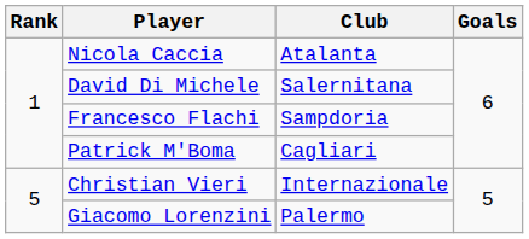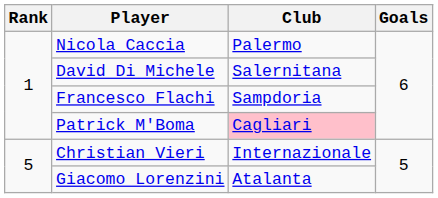Nicola Caccia | Club: Atalanta -> Palermo
Patrick M'Boma | Club: no background -> pink background
Giacomo Lorenzini | Club: Palermo -> Atalanta
